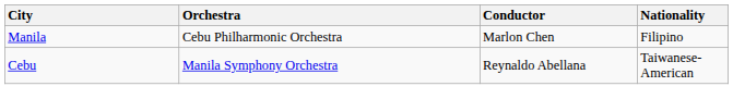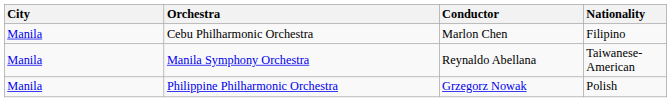Manila Symphony Orchestra | City: Cebu -> Manila
+ row: Manila | Philippine Philharmonic Orchestra | Grzegorz Nowak | Polish
